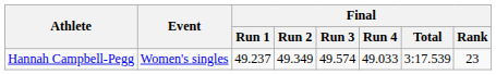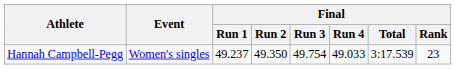Hannah Campbell-Pegg | Final / Run 2: 49.349 -> 49.350
Hannah Campbell-Pegg | Final / Run 3: 49.574 -> 49.754
